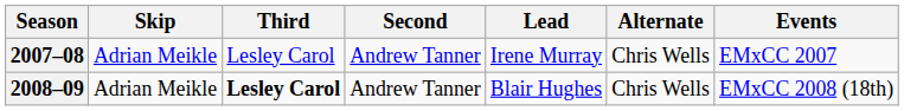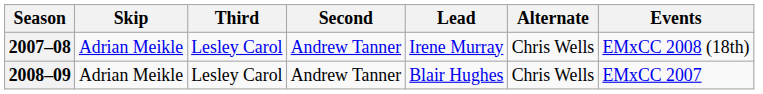2007–08 | Events: EMxCC 2007 -> EMxCC 2008 (18th)
2008–09 | Third: bold -> normal
2008–09 | Events: EMxCC 2008 (18th) -> EMxCC 2007
